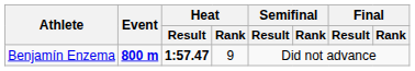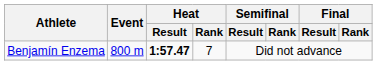Benjamín Enzema | Event: bold -> normal
Benjamín Enzema | Heat / Rank: 9 -> 7
